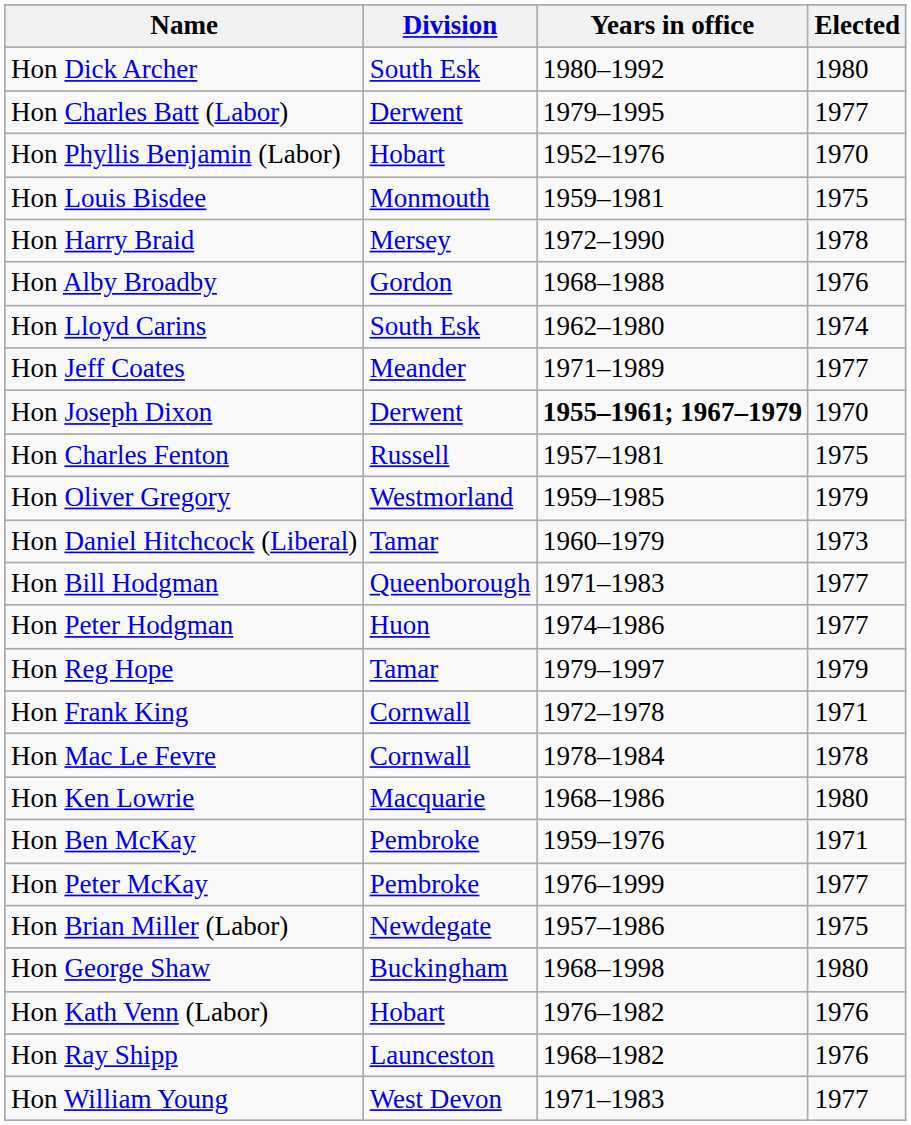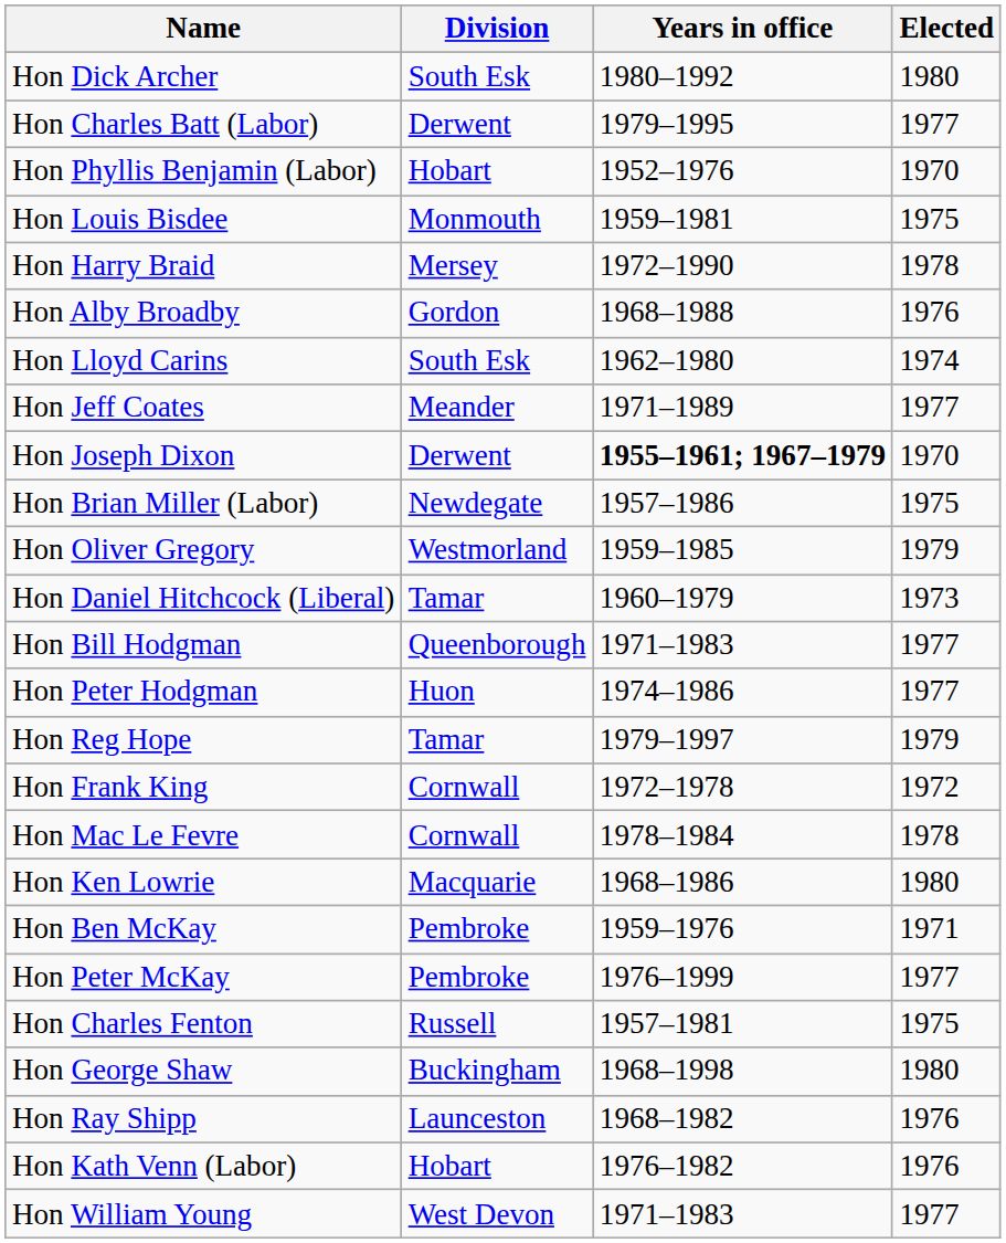rows swapped: Hon Charles Fenton <-> Hon Brian Miller (Labor)
Hon Frank King | Elected: 1971 -> 1972
rows swapped: Hon Ray Shipp <-> Hon Kath Venn (Labor)
